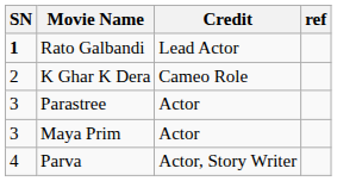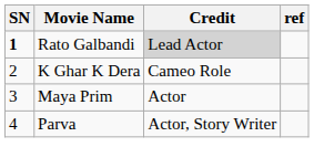Rato Galbandi | Credit: no background -> lightgrey background
- row: 3 | Parastree | Actor
